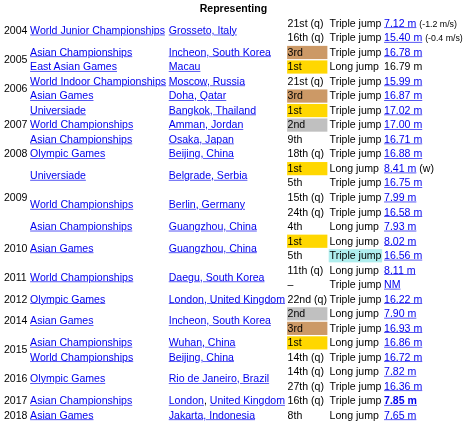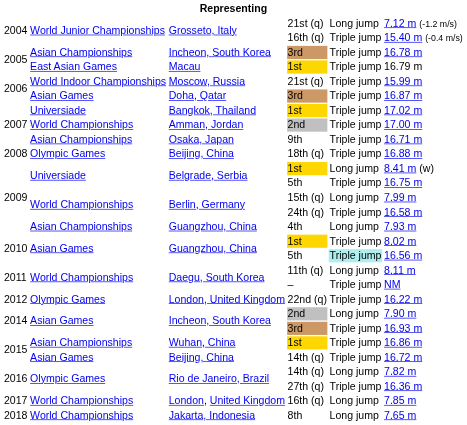Grosseto, Italy / 21st (q) | column 5: Triple jump -> Long jump
Macau | column 5: Long jump -> Triple jump
Berlin, Germany / 15th (q) | column 5: Triple jump -> Long jump
Guangzhou, China / 1st | column 5: Long jump -> Triple jump
Wuhan, China | column 5: Long jump -> Triple jump
Beijing, China / 14th (q) | column 2: World Championships -> Asian Games
London, United Kingdom / 16th (q) | column 2: Asian Championships -> World Championships
London, United Kingdom / 16th (q) | column 5: Triple jump -> Long jump
London, United Kingdom / 16th (q) | column 6: bold -> normal
Jakarta, Indonesia | column 2: Asian Games -> World Championships
